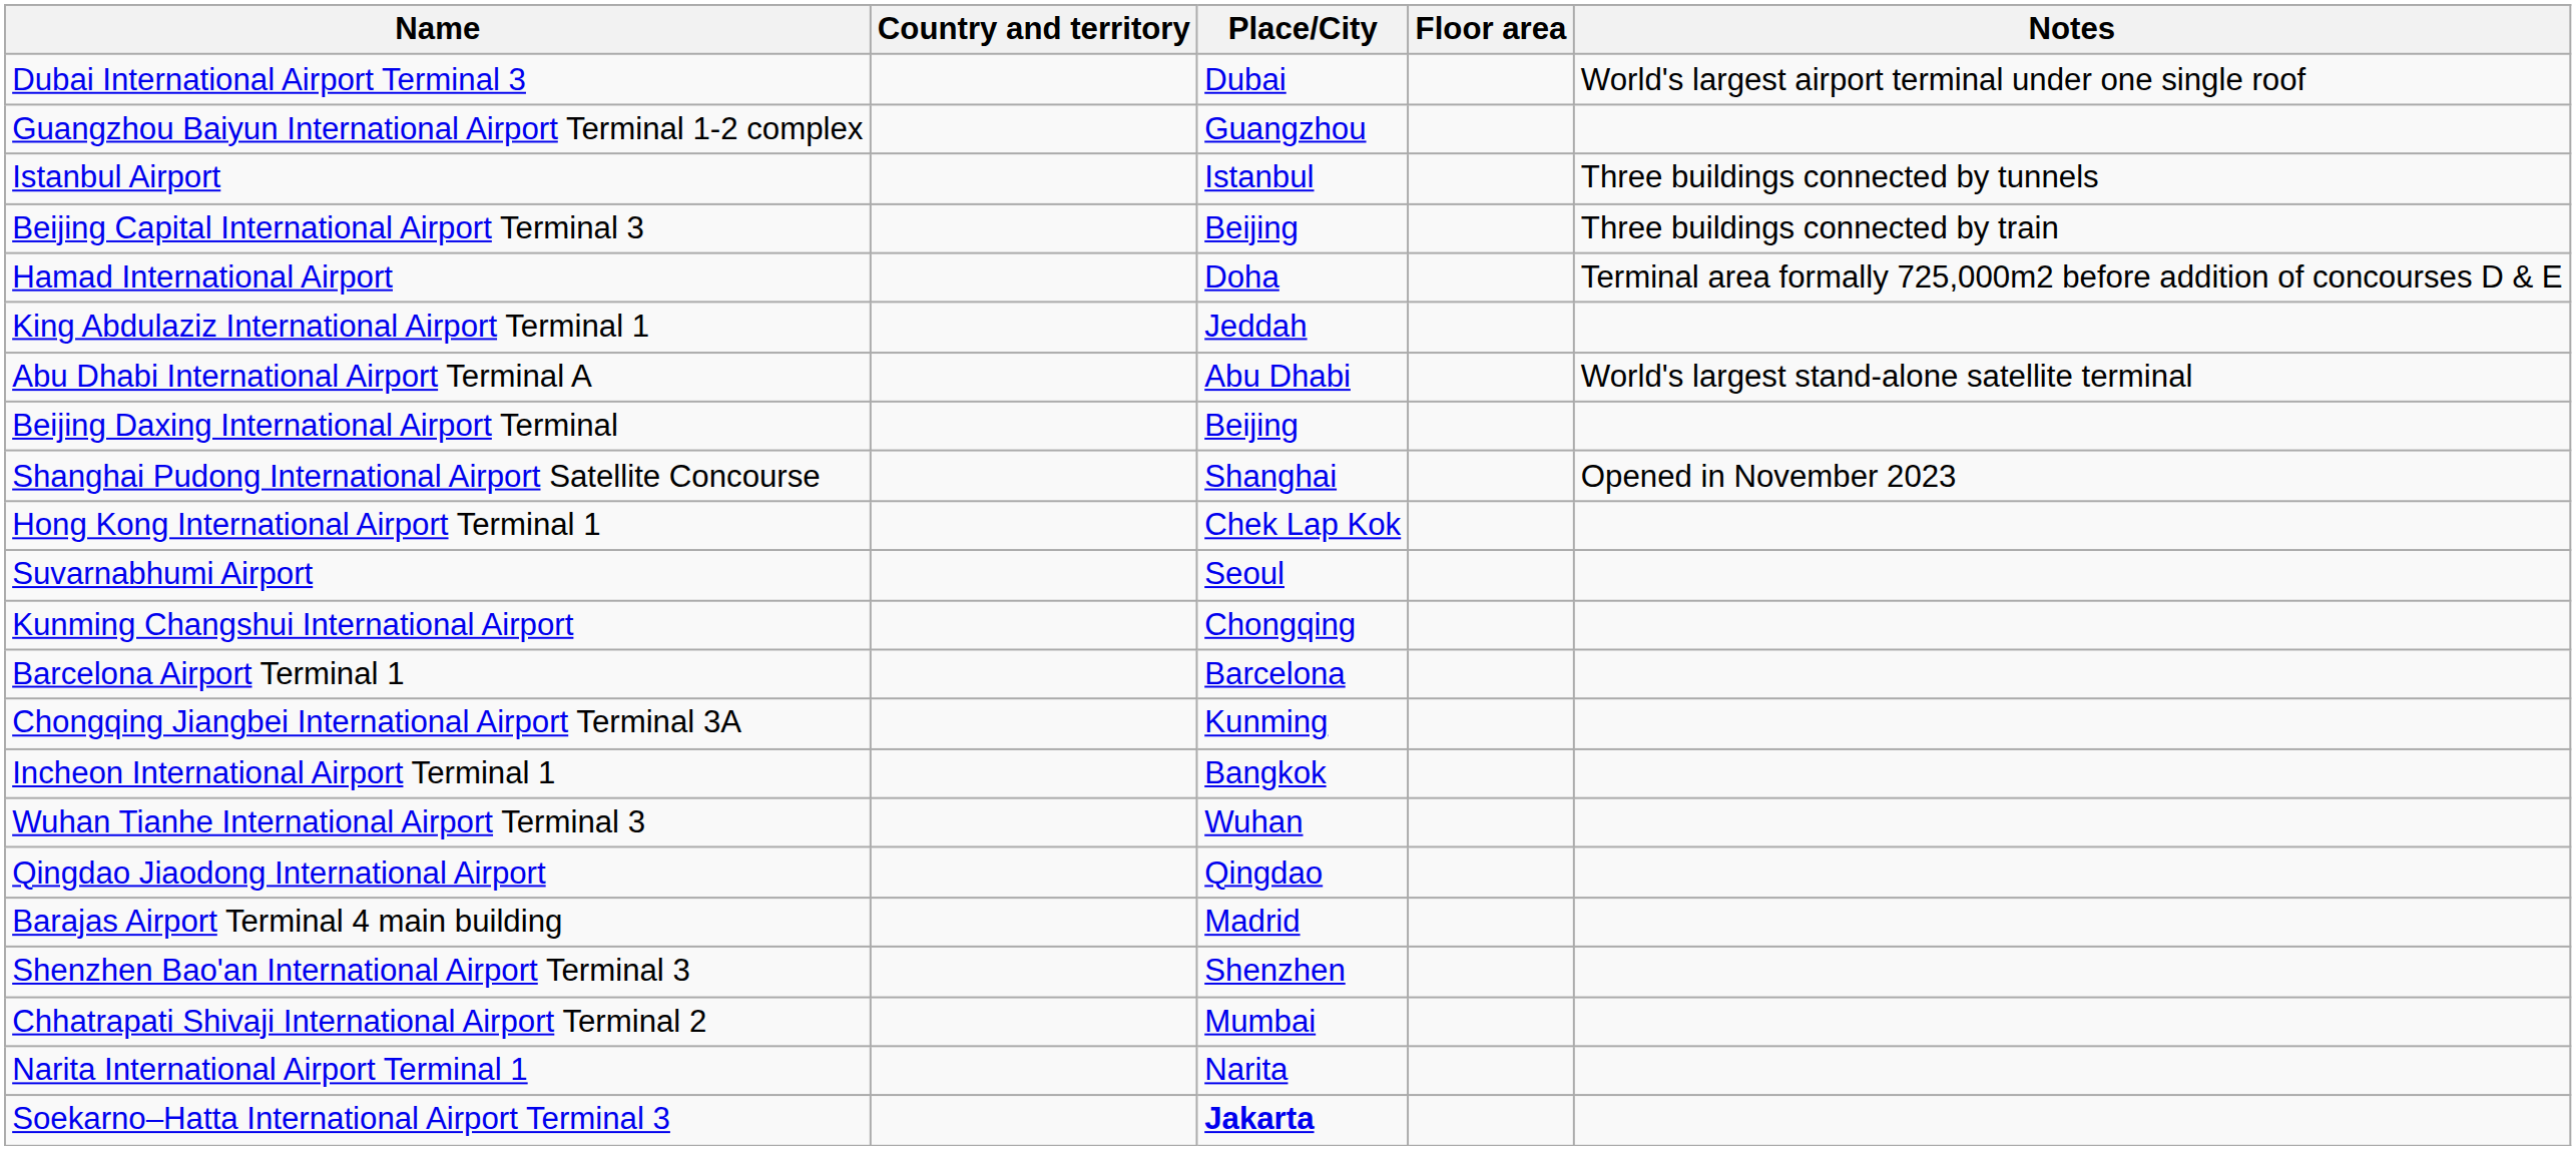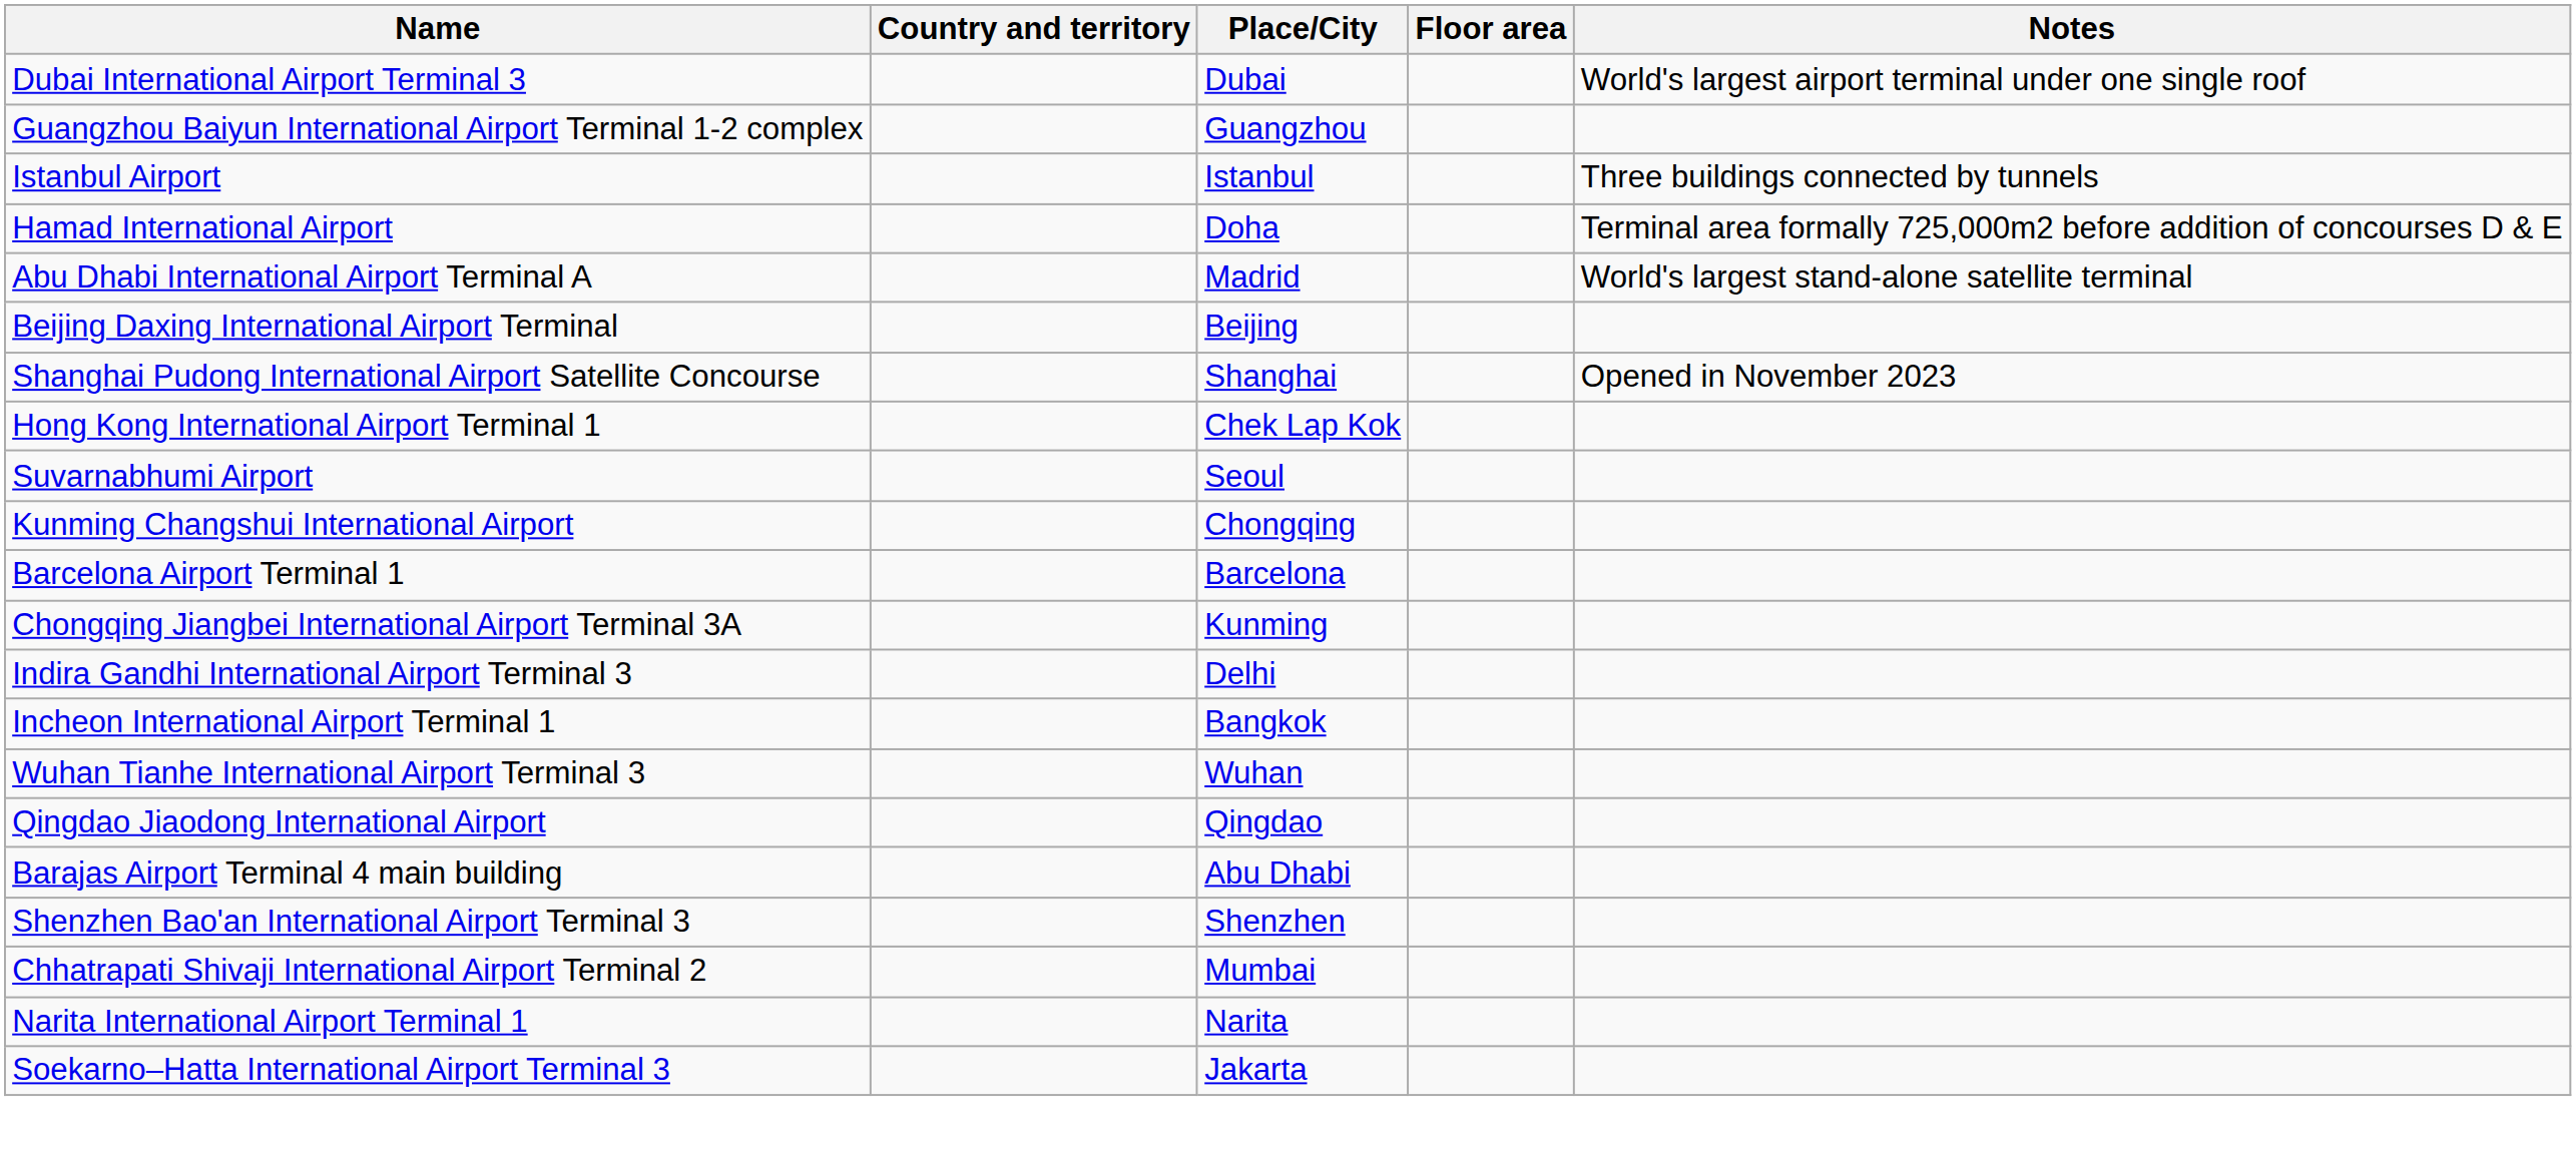- row: Beijing Capital International Airport Terminal 3 | Beijing | Three buildings connected by train
- row: King Abdulaziz International Airport Terminal 1 | Jeddah
Abu Dhabi International Airport Terminal A | Place/City: Abu Dhabi -> Madrid
+ row: Indira Gandhi International Airport Terminal 3 | Delhi
Barajas Airport Terminal 4 main building | Place/City: Madrid -> Abu Dhabi
Soekarno–Hatta International Airport Terminal 3 | Place/City: bold -> normal
